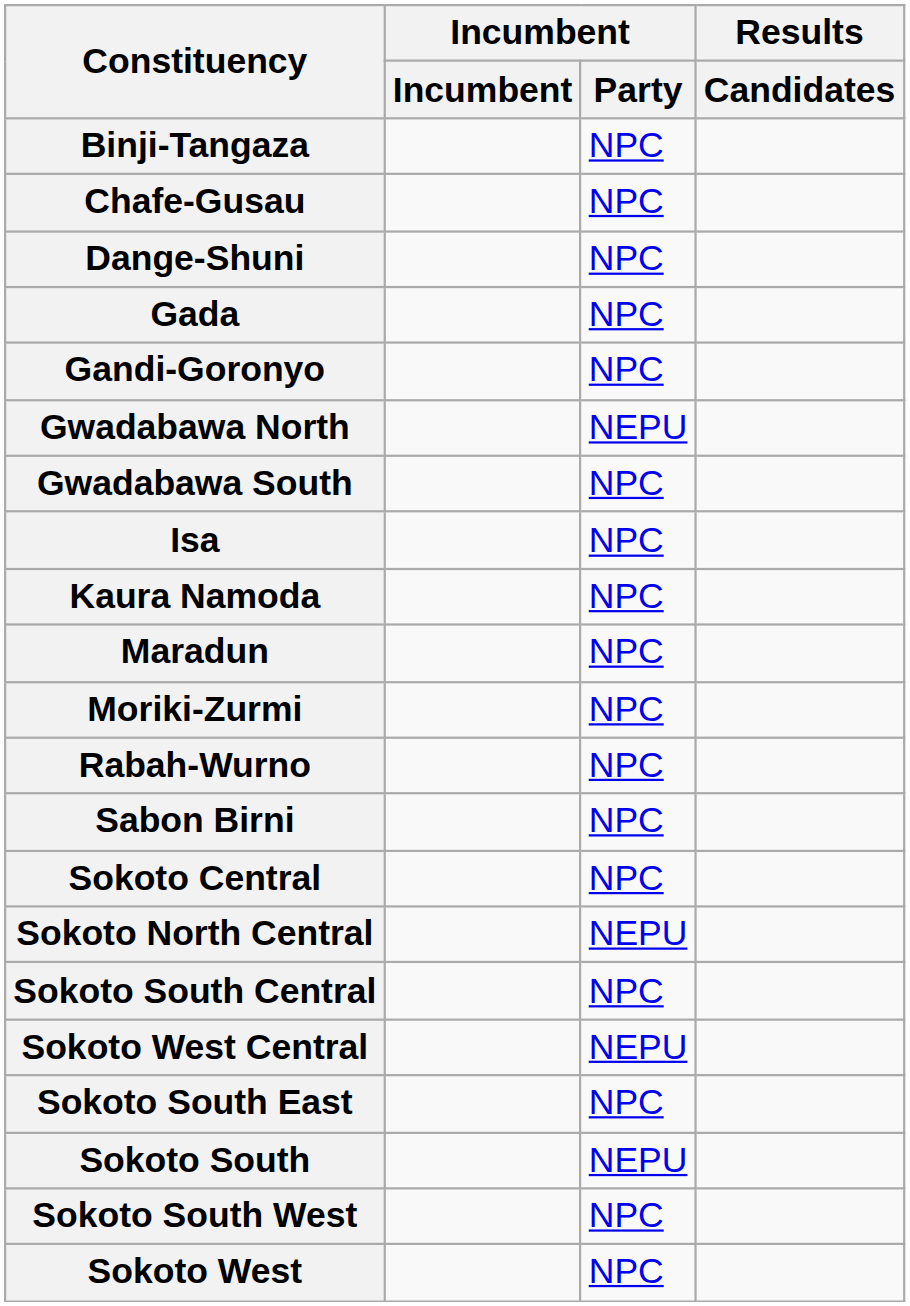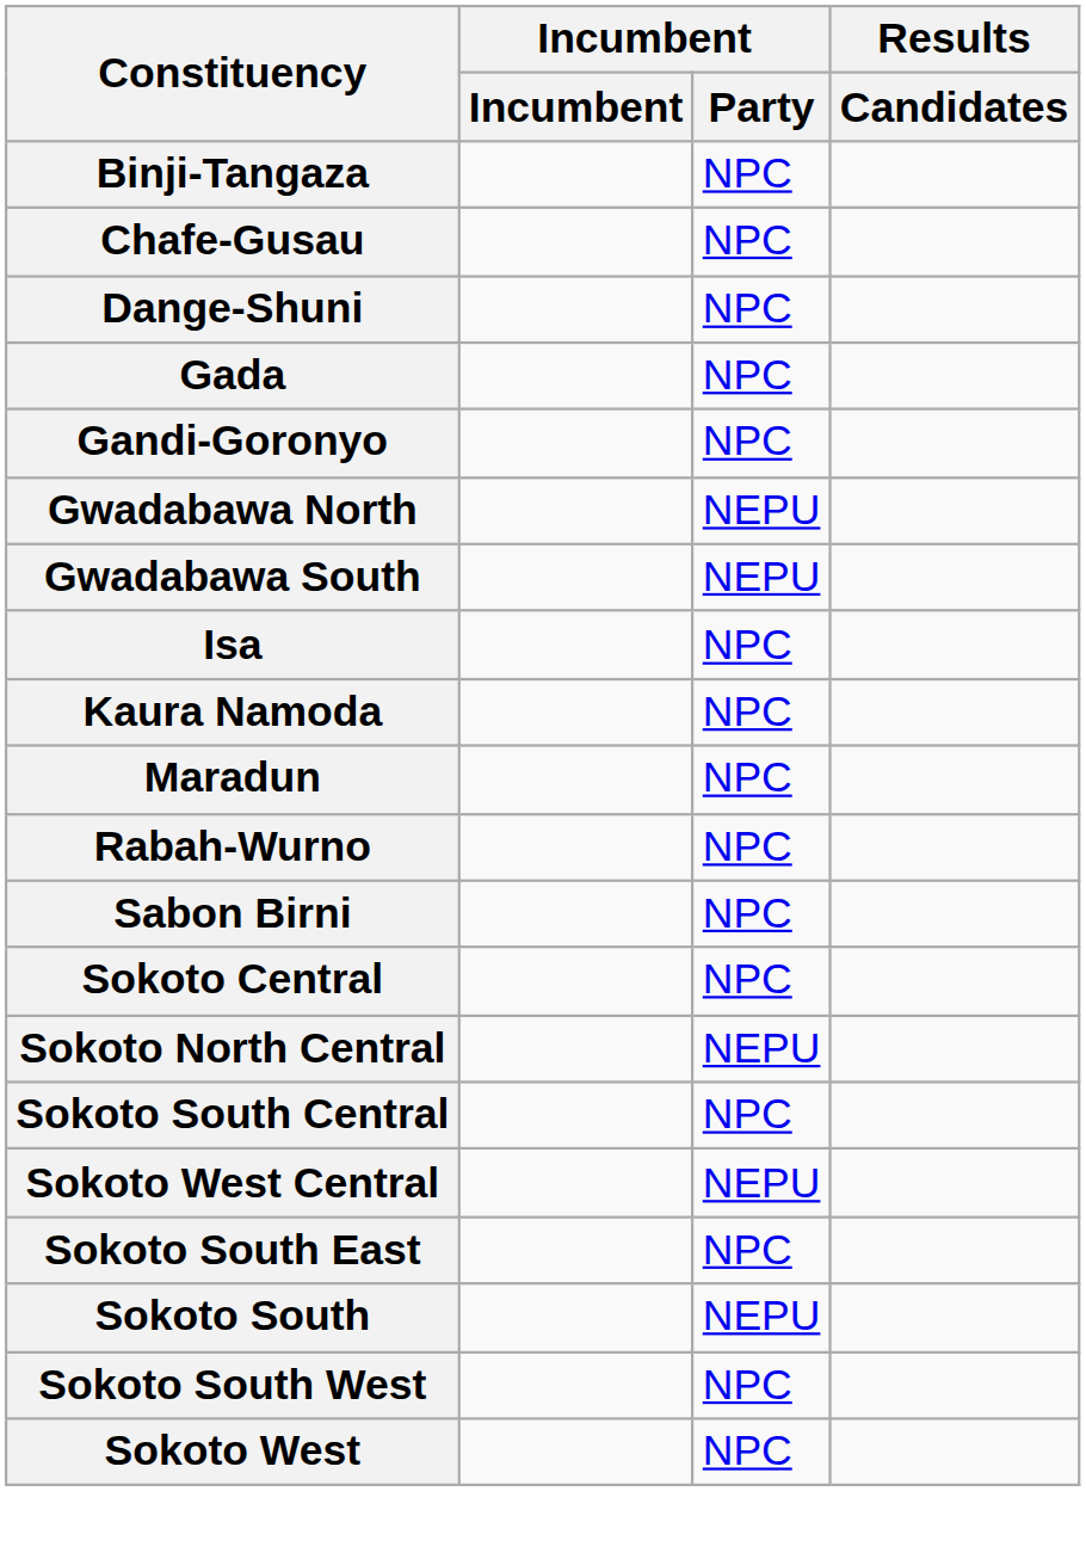Gwadabawa South | Incumbent / Party: NPC -> NEPU
- row: Moriki-Zurmi | NPC
